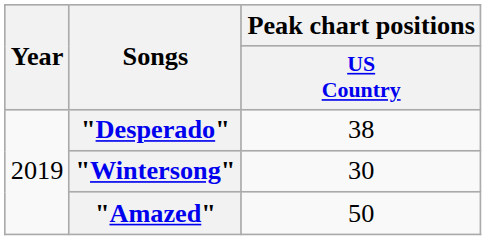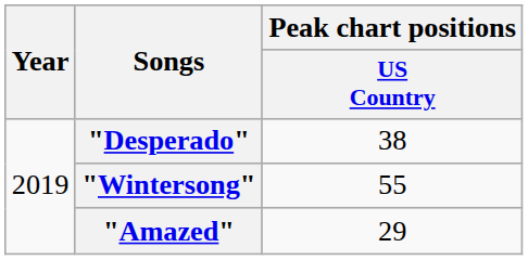"Wintersong" | Peak chart positions / US Country: 30 -> 55
"Amazed" | Peak chart positions / US Country: 50 -> 29
